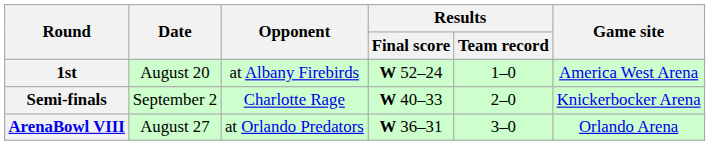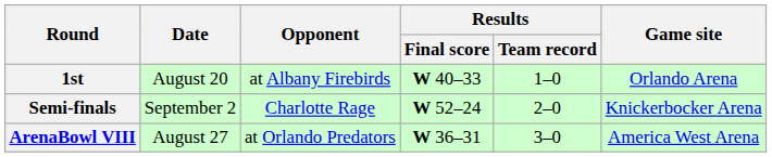1st | Results / Final score: W 52–24 -> W 40–33
1st | Game site: America West Arena -> Orlando Arena
Semi-finals | Results / Final score: W 40–33 -> W 52–24
ArenaBowl VIII | Game site: Orlando Arena -> America West Arena
